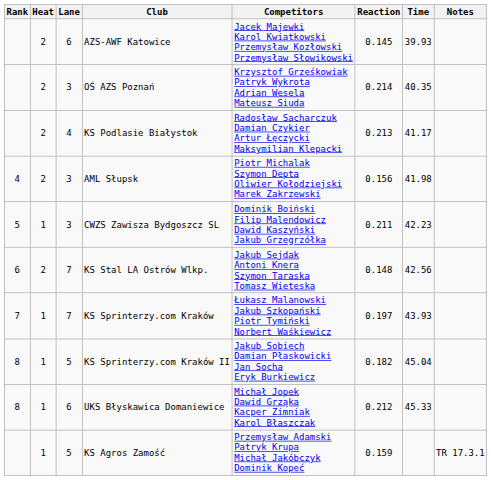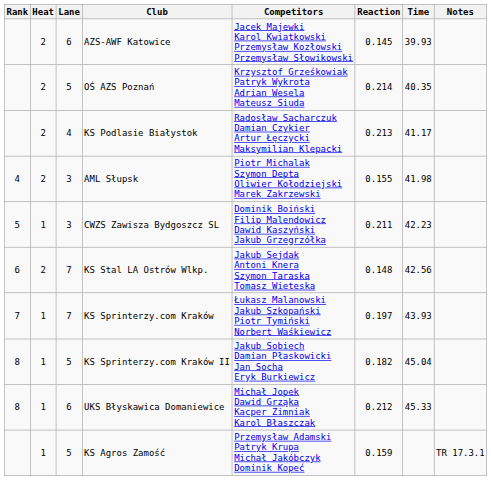OŚ AZS Poznań | Lane: 3 -> 5
AML Słupsk | Reaction: 0.156 -> 0.155
